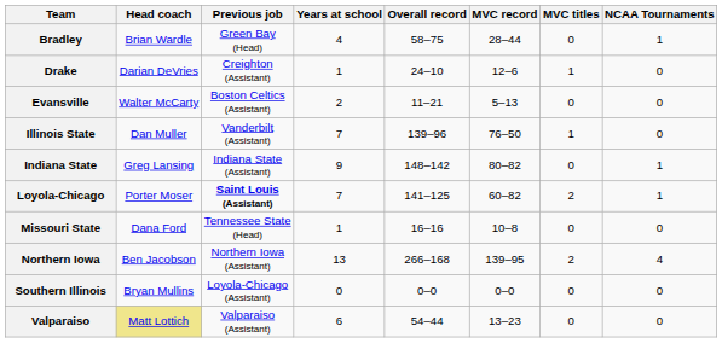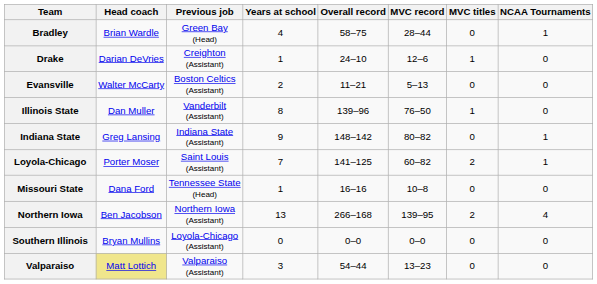Illinois State | Years at school: 7 -> 8
Loyola-Chicago | Previous job: bold -> normal
Valparaiso | Years at school: 6 -> 3
